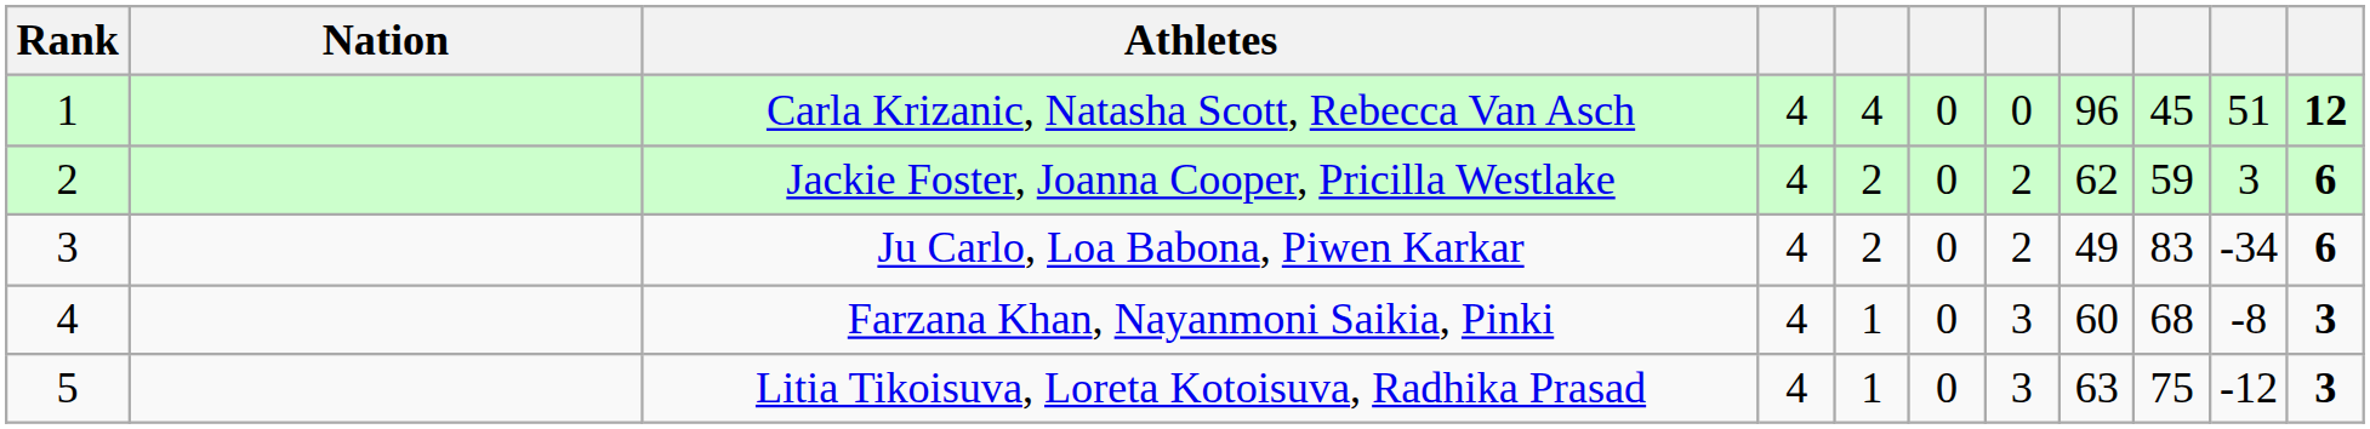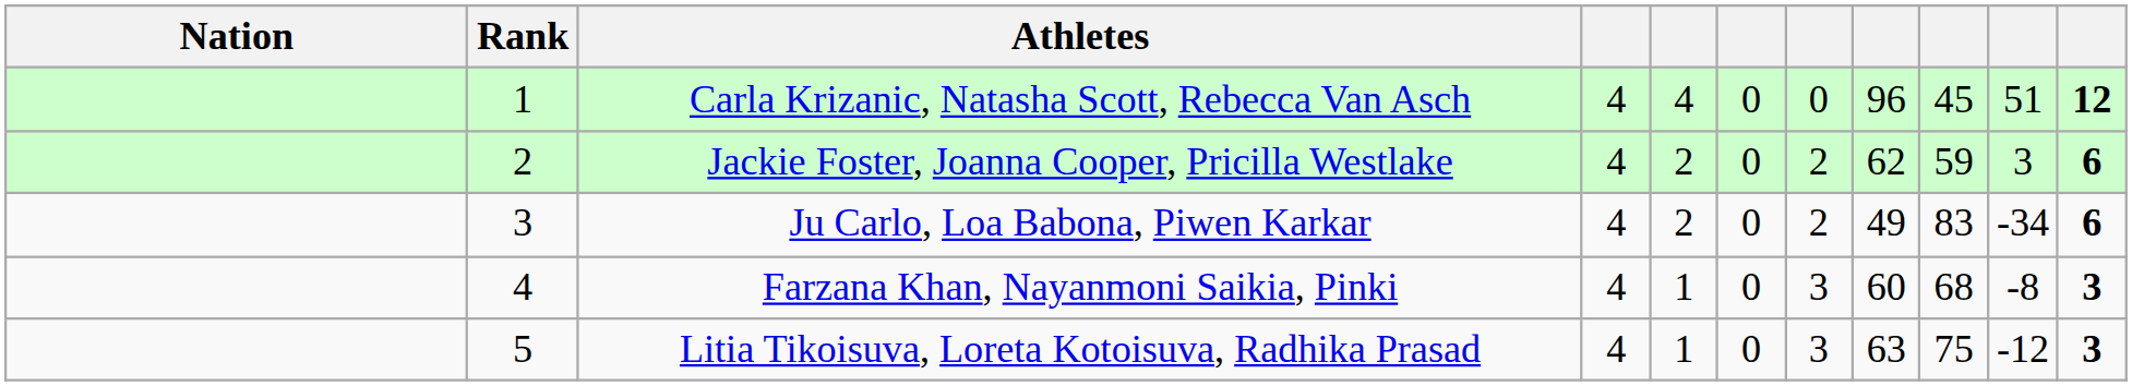columns swapped: Rank <-> Nation
